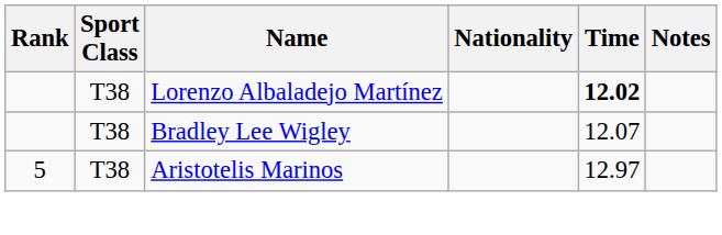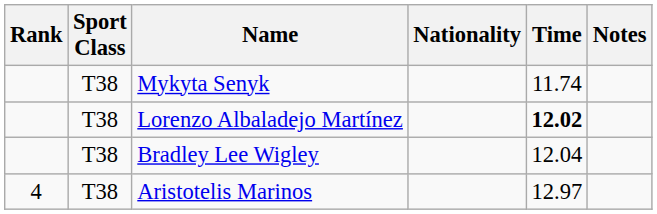+ row: T38 | Mykyta Senyk | 11.74
Bradley Lee Wigley | Time: 12.07 -> 12.04
Aristotelis Marinos | Rank: 5 -> 4
